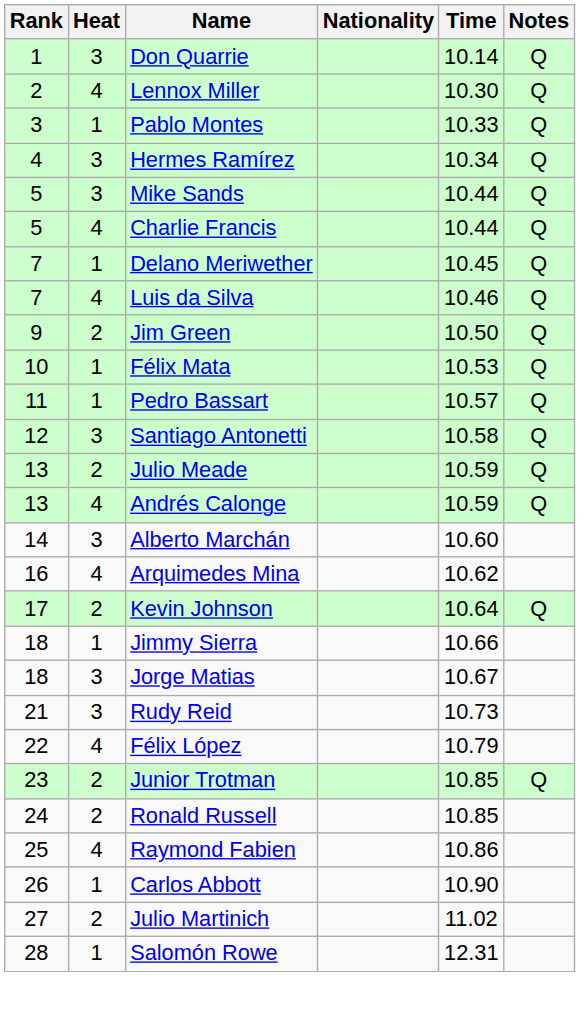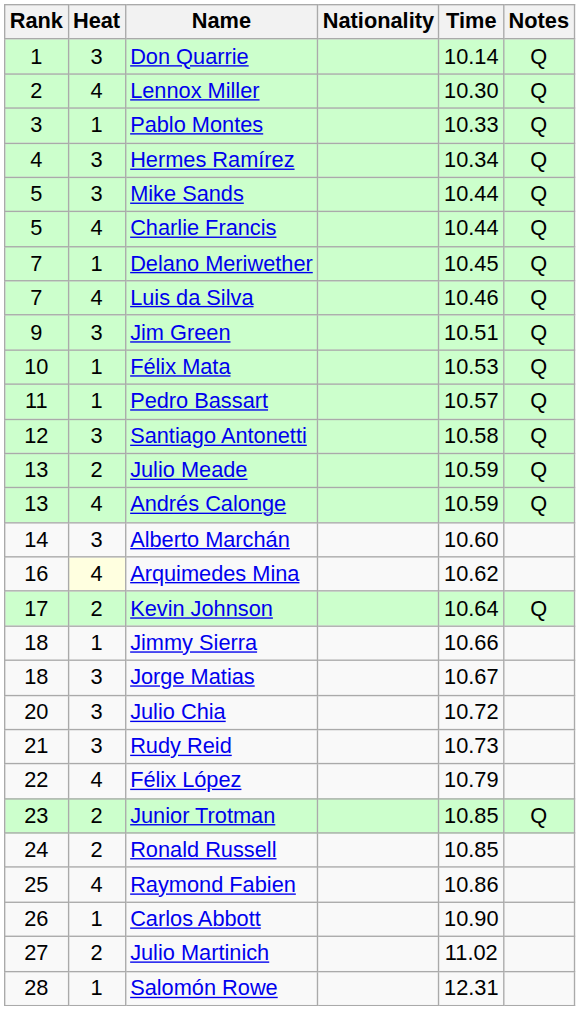Jim Green | Heat: 2 -> 3
Jim Green | Time: 10.50 -> 10.51
Arquimedes Mina | Heat: no background -> lightyellow background
+ row: 20 | 3 | Julio Chia | 10.72
